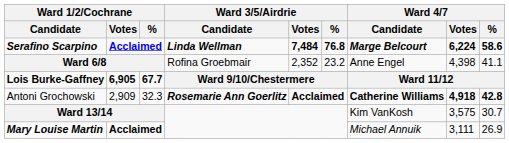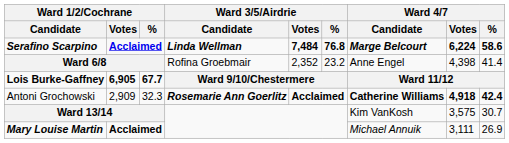Ward 6/8 | Ward 4/7 / %: 41.1 -> 41.4
Antoni Grochowski | Ward 4/7 / %: 42.8 -> 42.4
